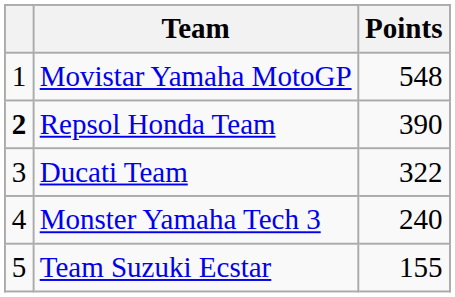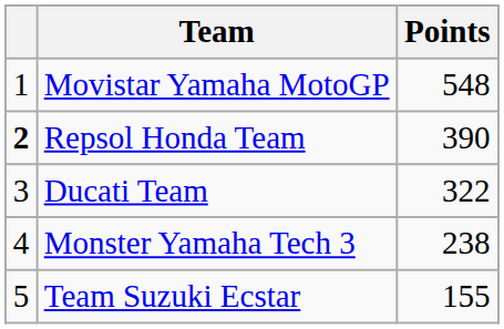Monster Yamaha Tech 3 | Points: 240 -> 238
